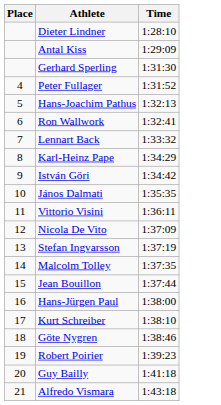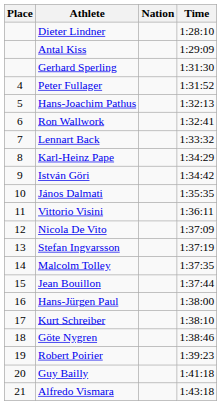+ column: Nation
